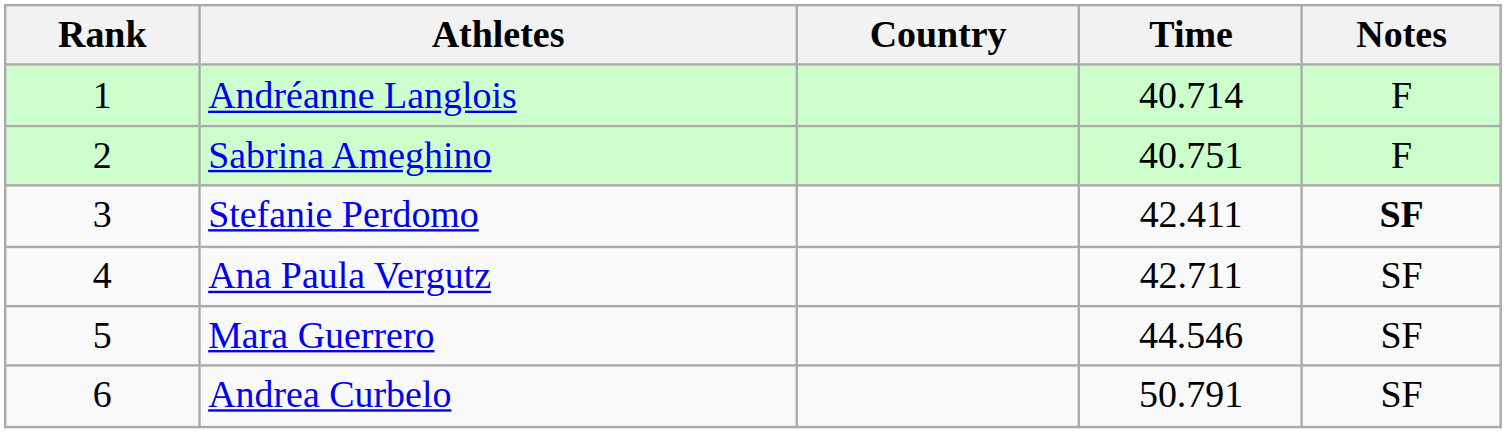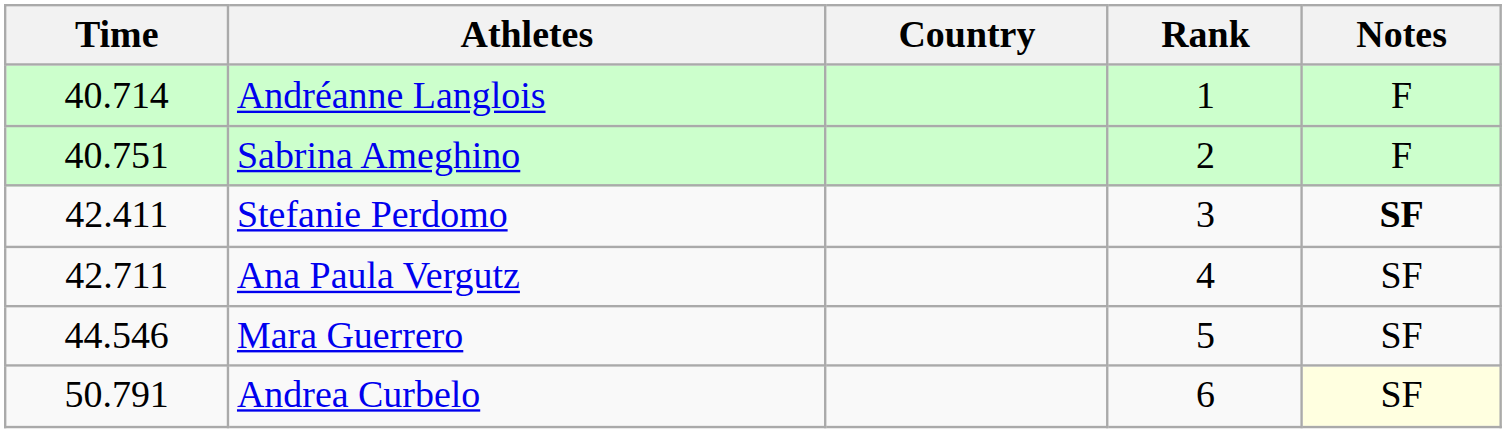columns swapped: Rank <-> Time
Andrea Curbelo | Notes: no background -> lightyellow background
